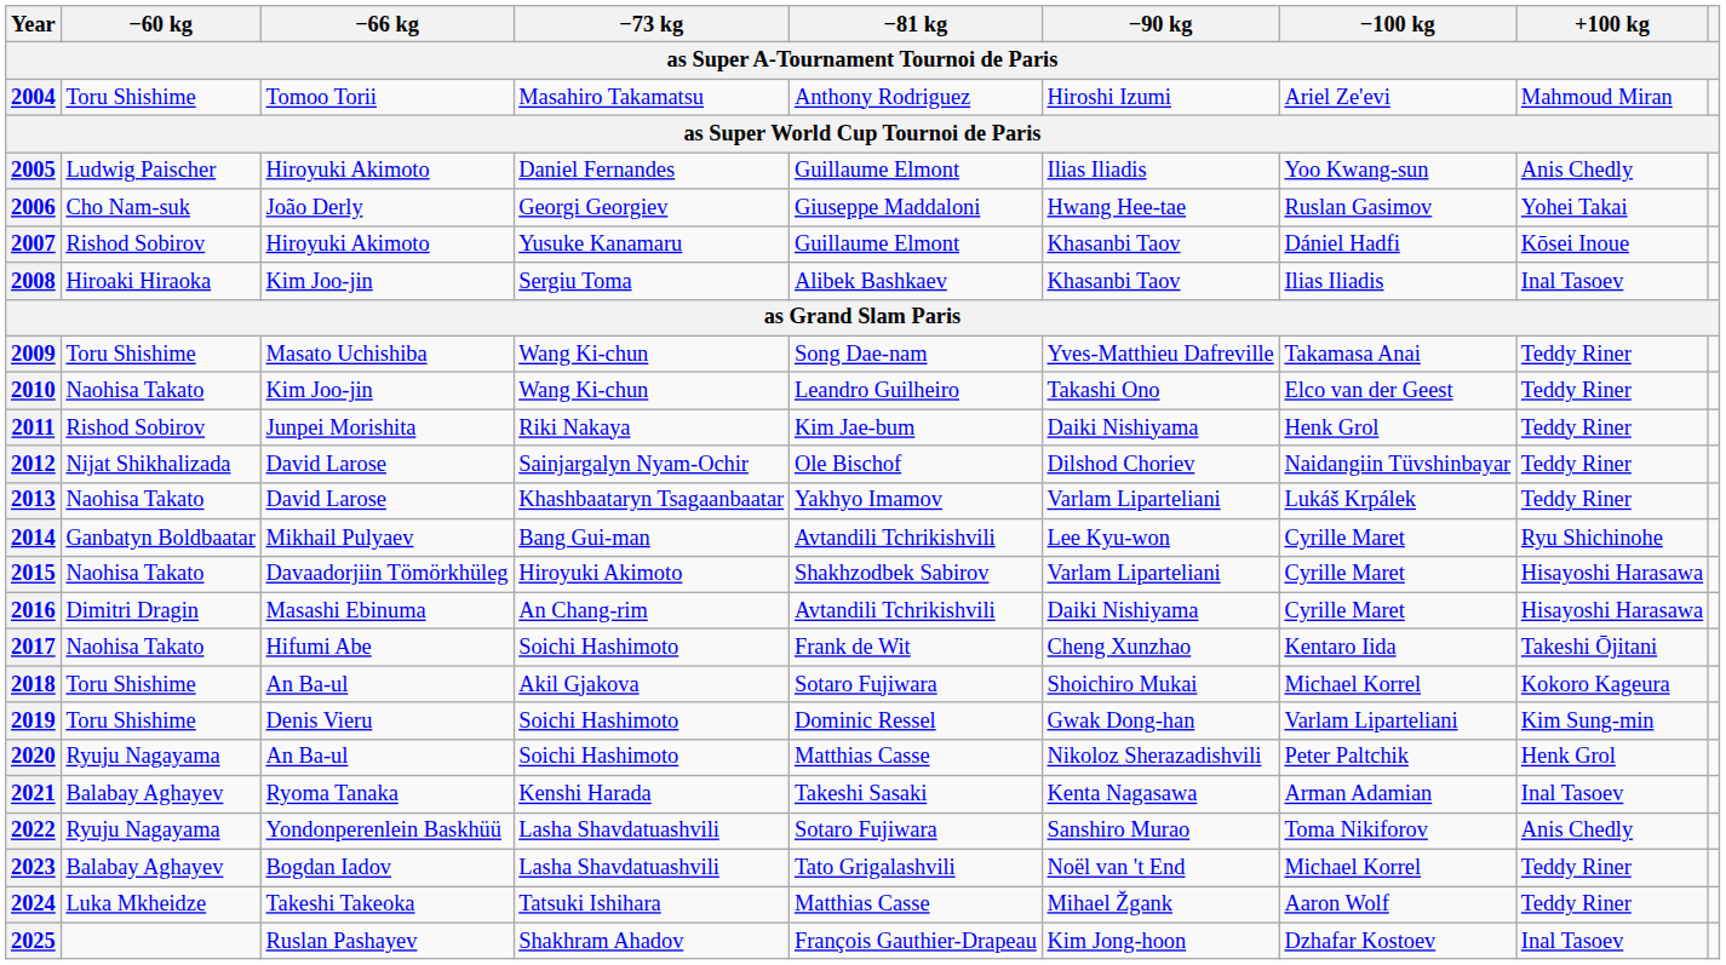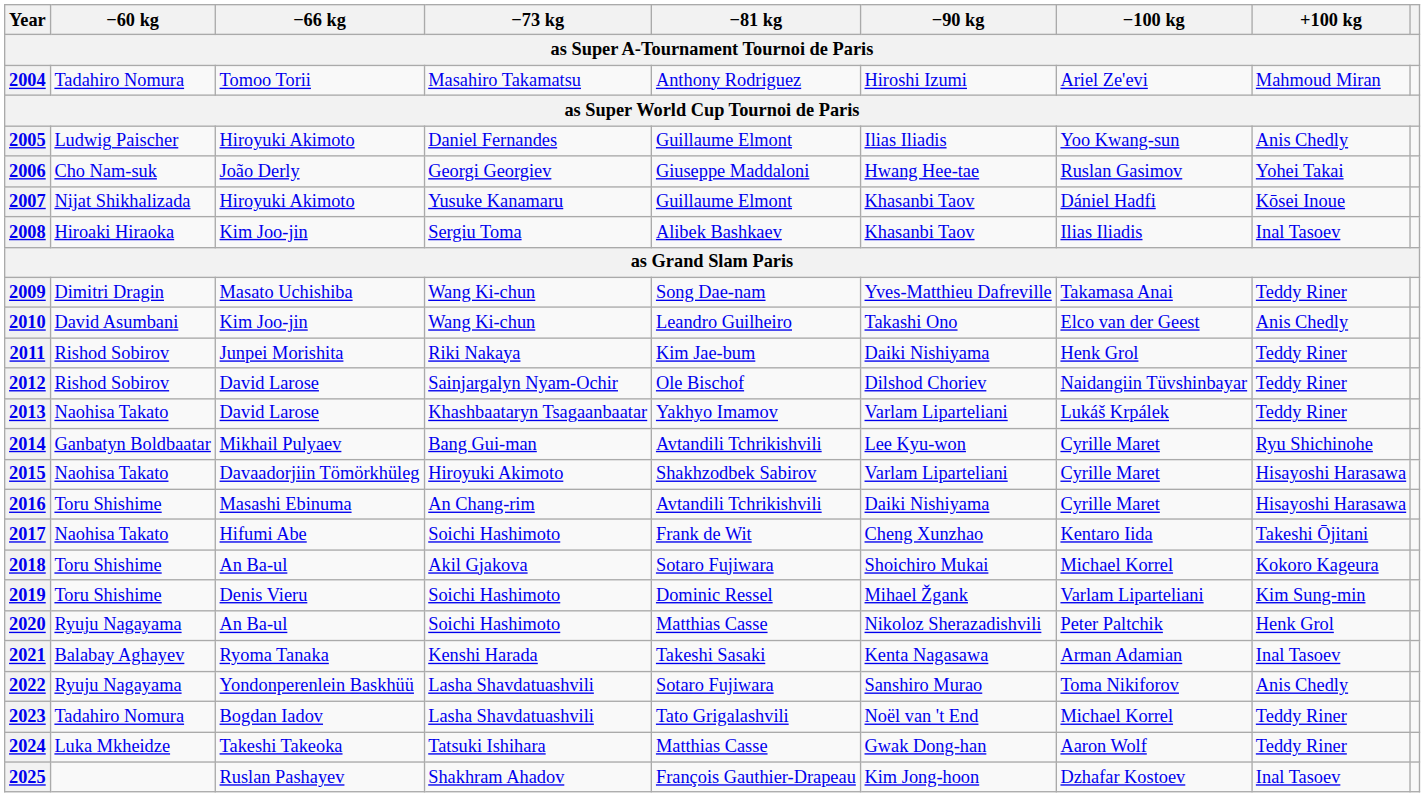2004 | −60 kg: Toru Shishime -> Tadahiro Nomura
2007 | −60 kg: Rishod Sobirov -> Nijat Shikhalizada
2009 | −60 kg: Toru Shishime -> Dimitri Dragin
2010 | −60 kg: Naohisa Takato -> David Asumbani
2010 | +100 kg: Teddy Riner -> Anis Chedly
2012 | −60 kg: Nijat Shikhalizada -> Rishod Sobirov
2016 | −60 kg: Dimitri Dragin -> Toru Shishime
2019 | −90 kg: Gwak Dong-han -> Mihael Žgank
2023 | −60 kg: Balabay Aghayev -> Tadahiro Nomura
2024 | −90 kg: Mihael Žgank -> Gwak Dong-han
